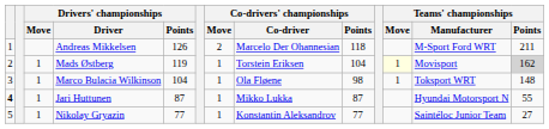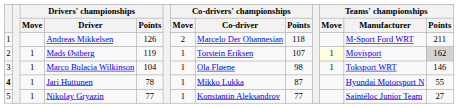Mads Østberg | Co-drivers' championships / Points: 104 -> 107
Marco Bulacia Wilkinson | Teams' championships / Points: 148 -> 146
Jari Huttunen | Drivers' championships / Points: 87 -> 78
